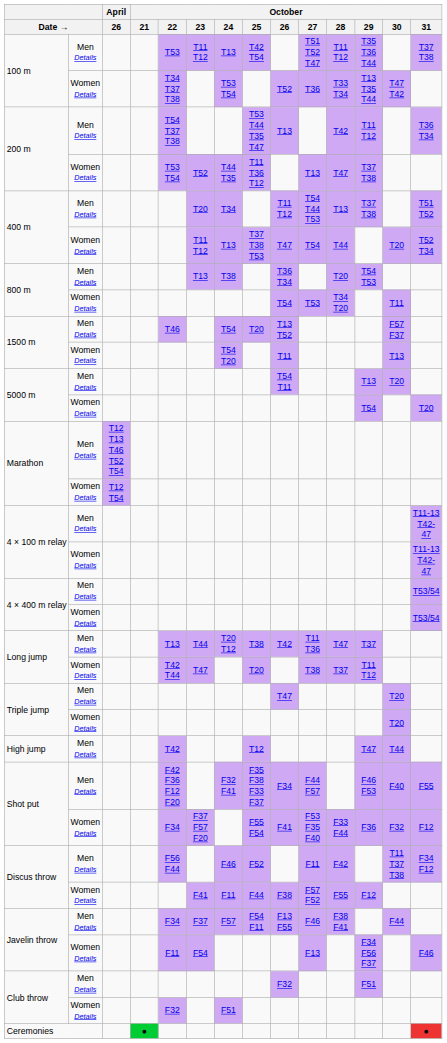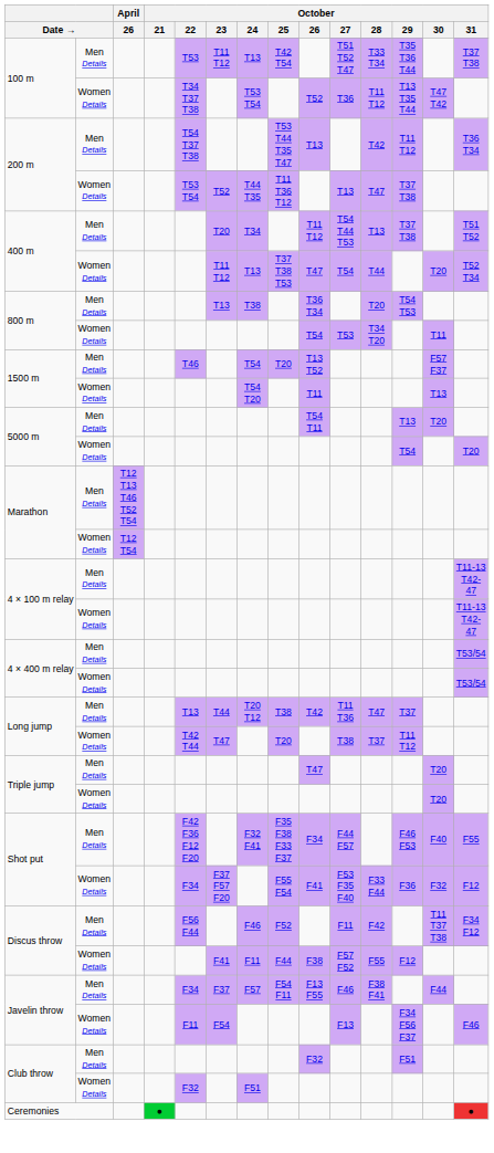100 m / Men Details | October / 28: T11 T12 -> T33 T34
100 m / Women Details | October / 28: T33 T34 -> T11 T12
- row: High jump | Men Details | T42 | T12 | T47 | T44
